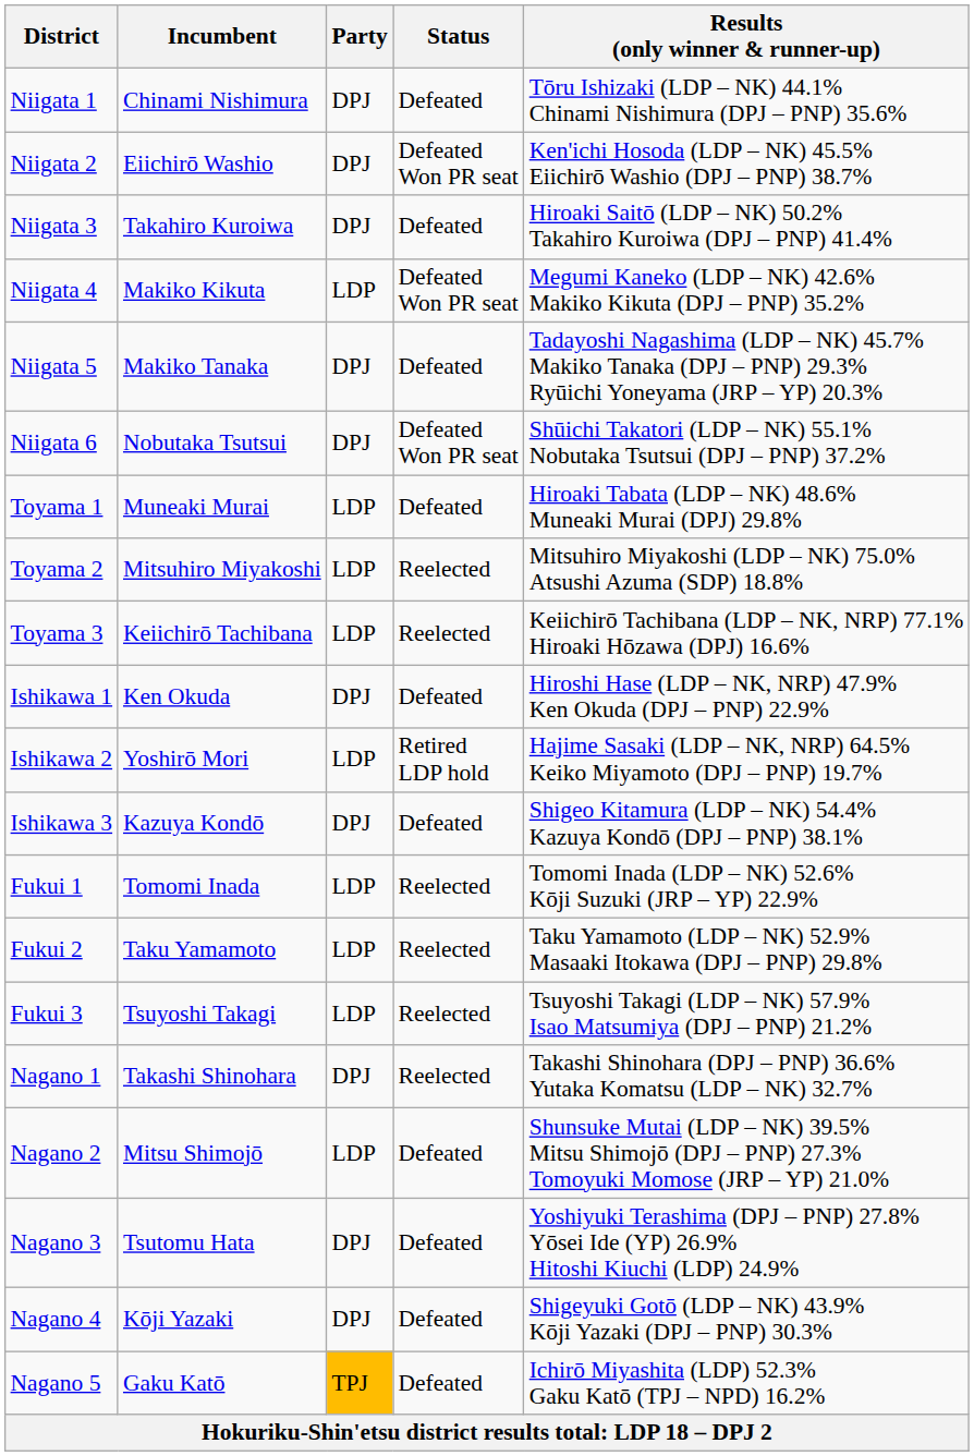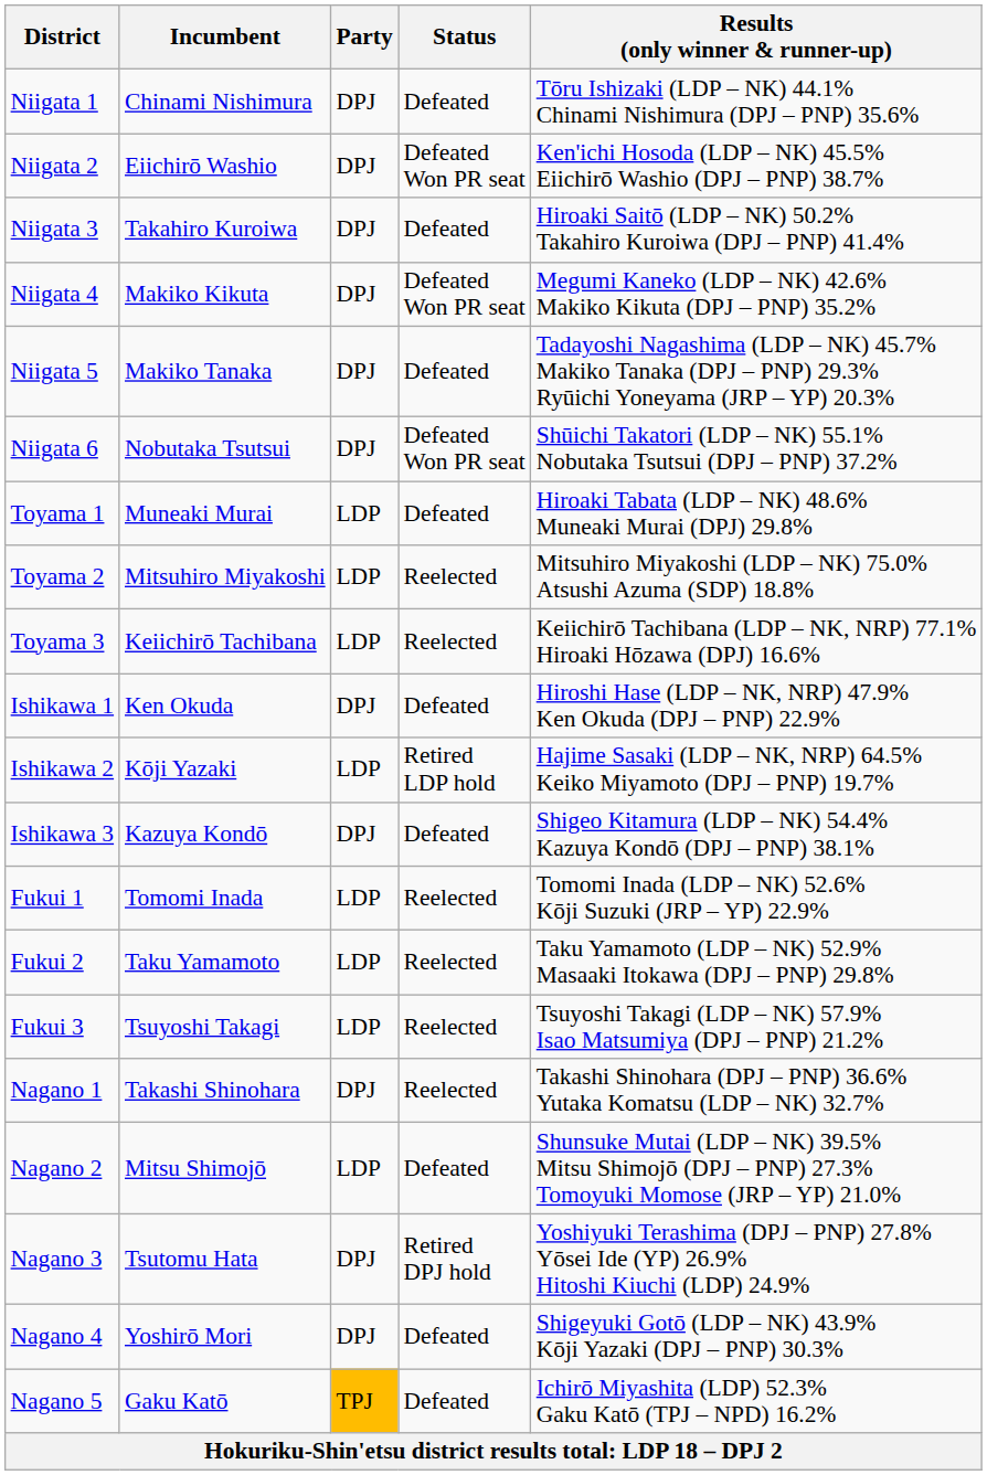Niigata 4 | Party: LDP -> DPJ
Ishikawa 2 | Incumbent: Yoshirō Mori -> Kōji Yazaki
Nagano 3 | Status: Defeated -> Retired DPJ hold
Nagano 4 | Incumbent: Kōji Yazaki -> Yoshirō Mori
